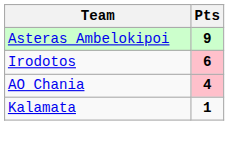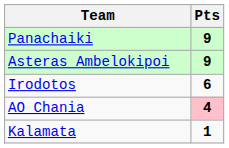+ row: Panachaiki | 9
Irodotos | Pts: pink background -> no background
